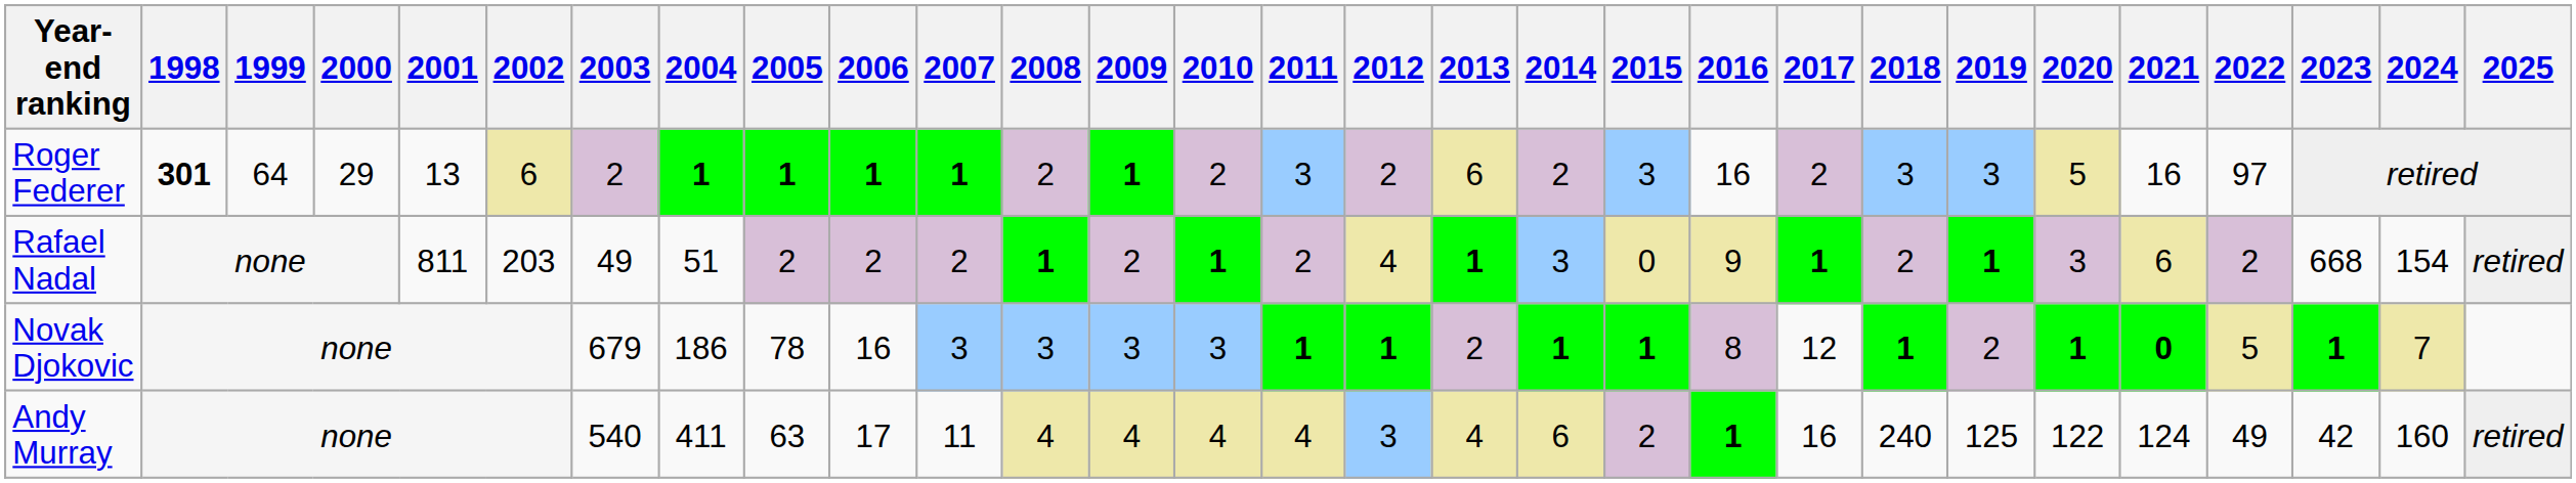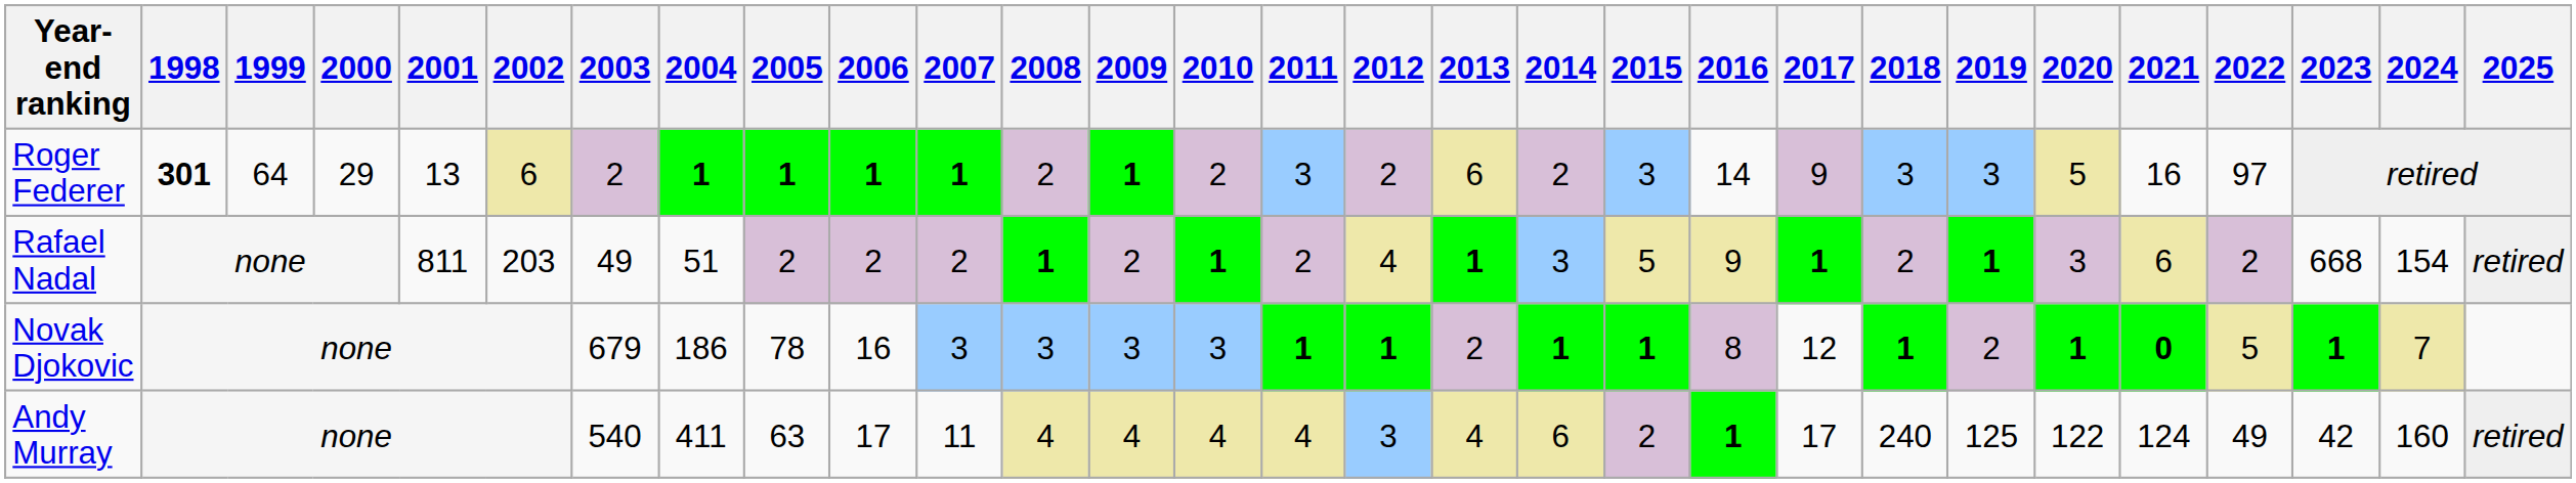Roger Federer | 2016: 16 -> 14
Roger Federer | 2017: 2 -> 9
Rafael Nadal | 2015: 0 -> 5
Andy Murray | 2017: 16 -> 17
